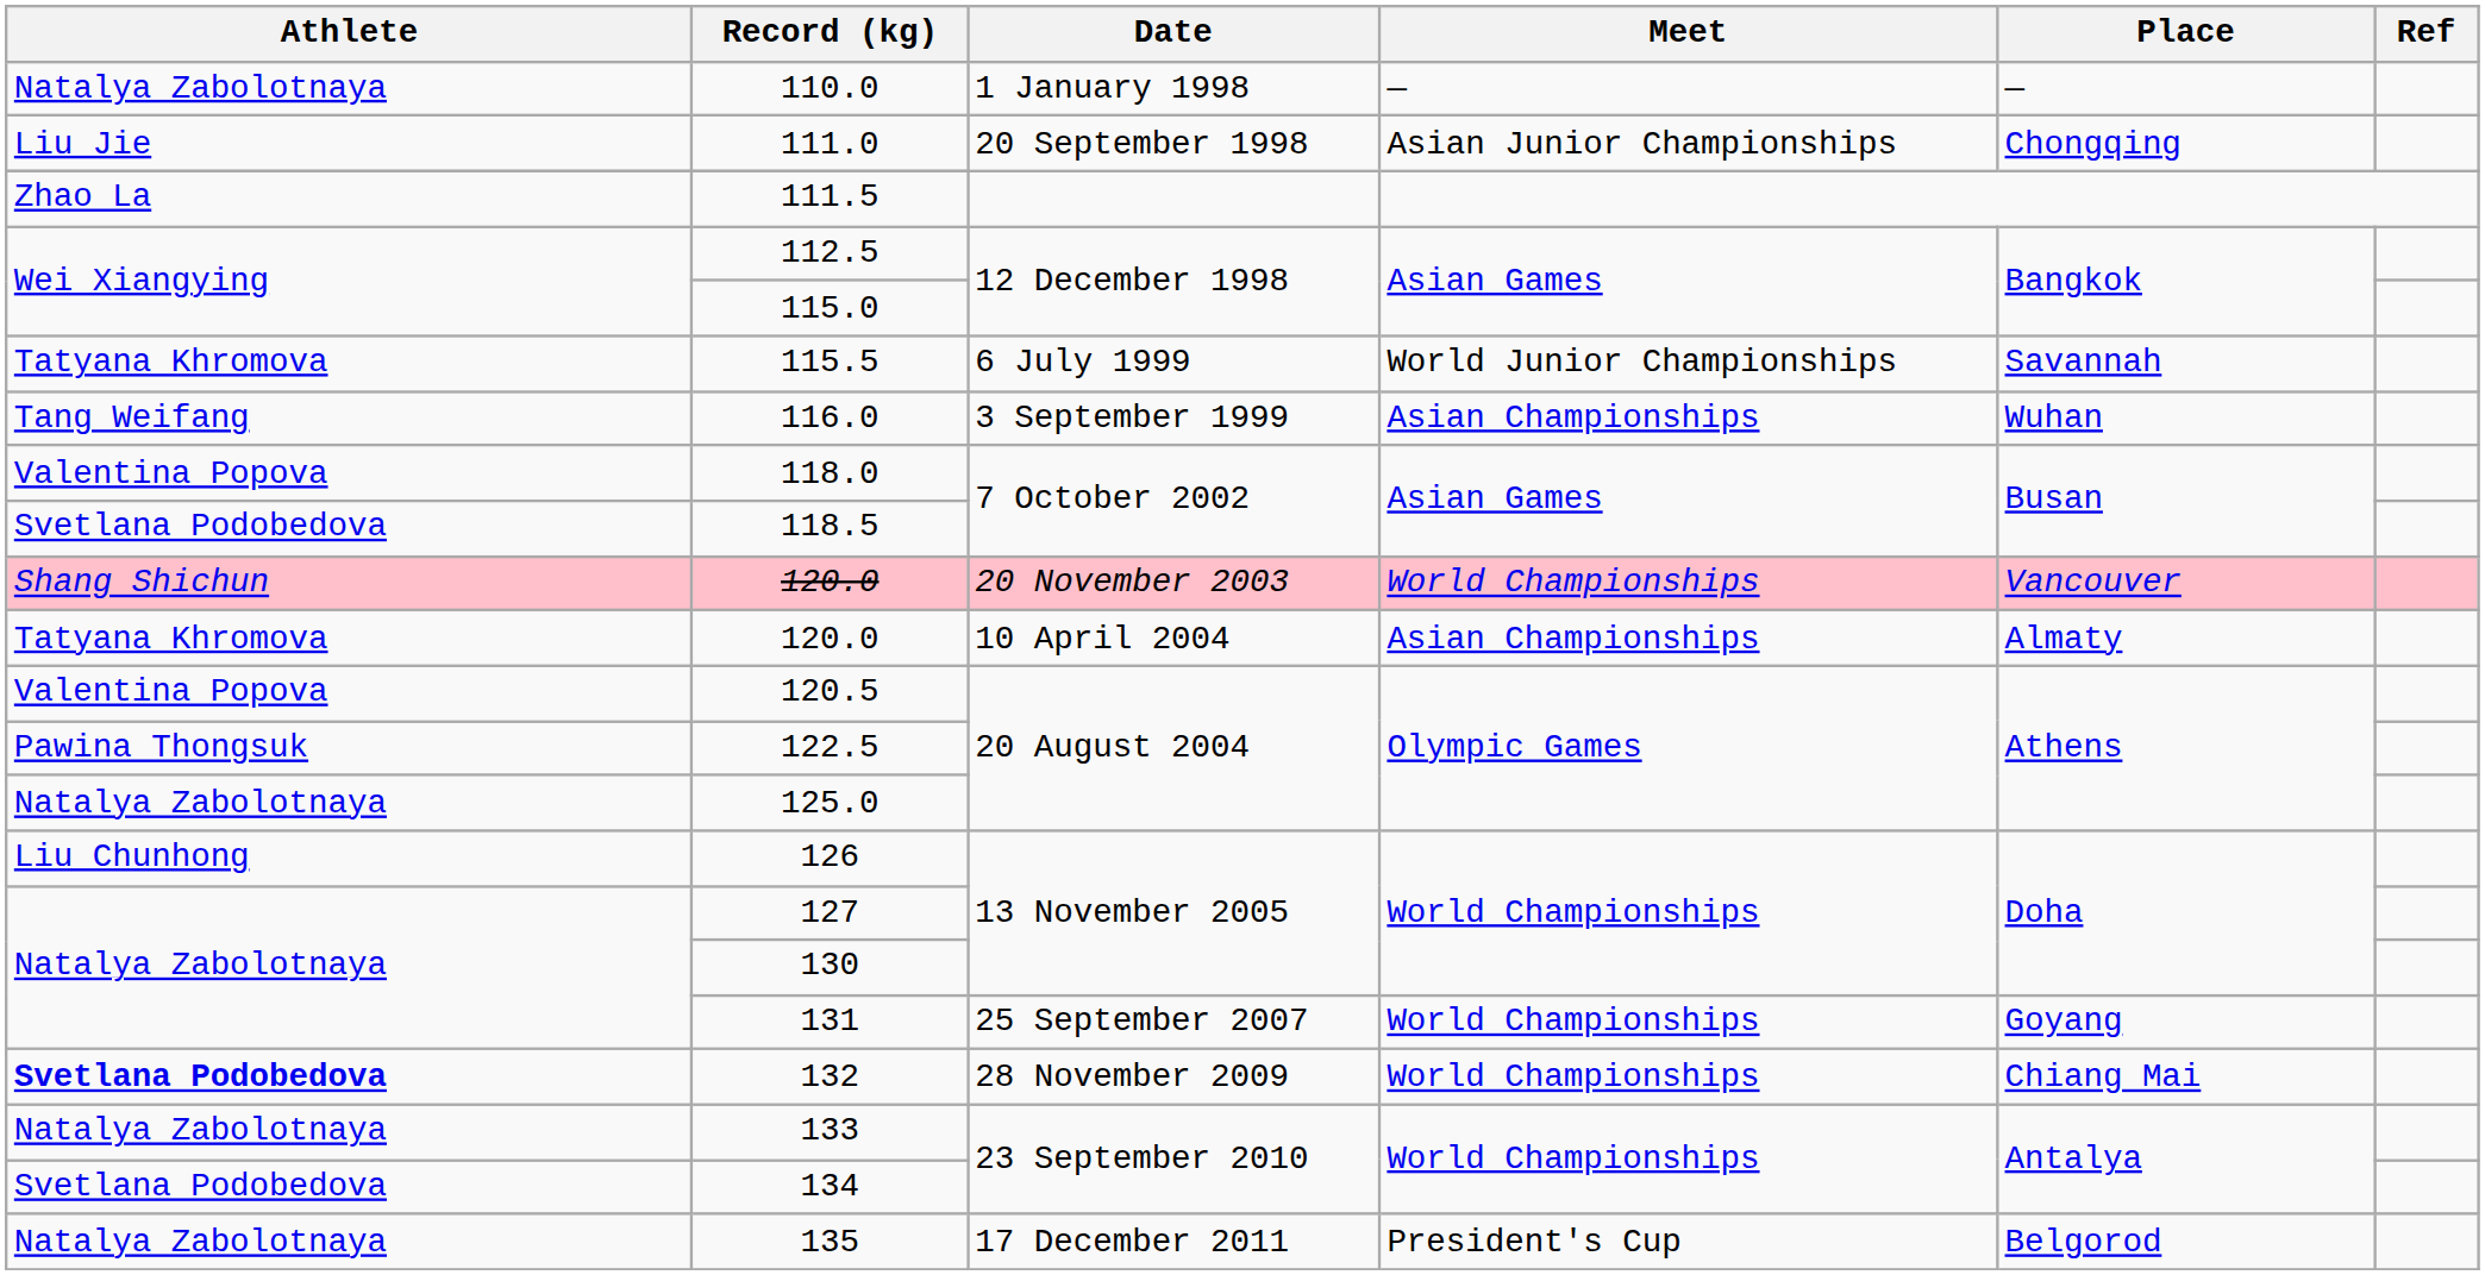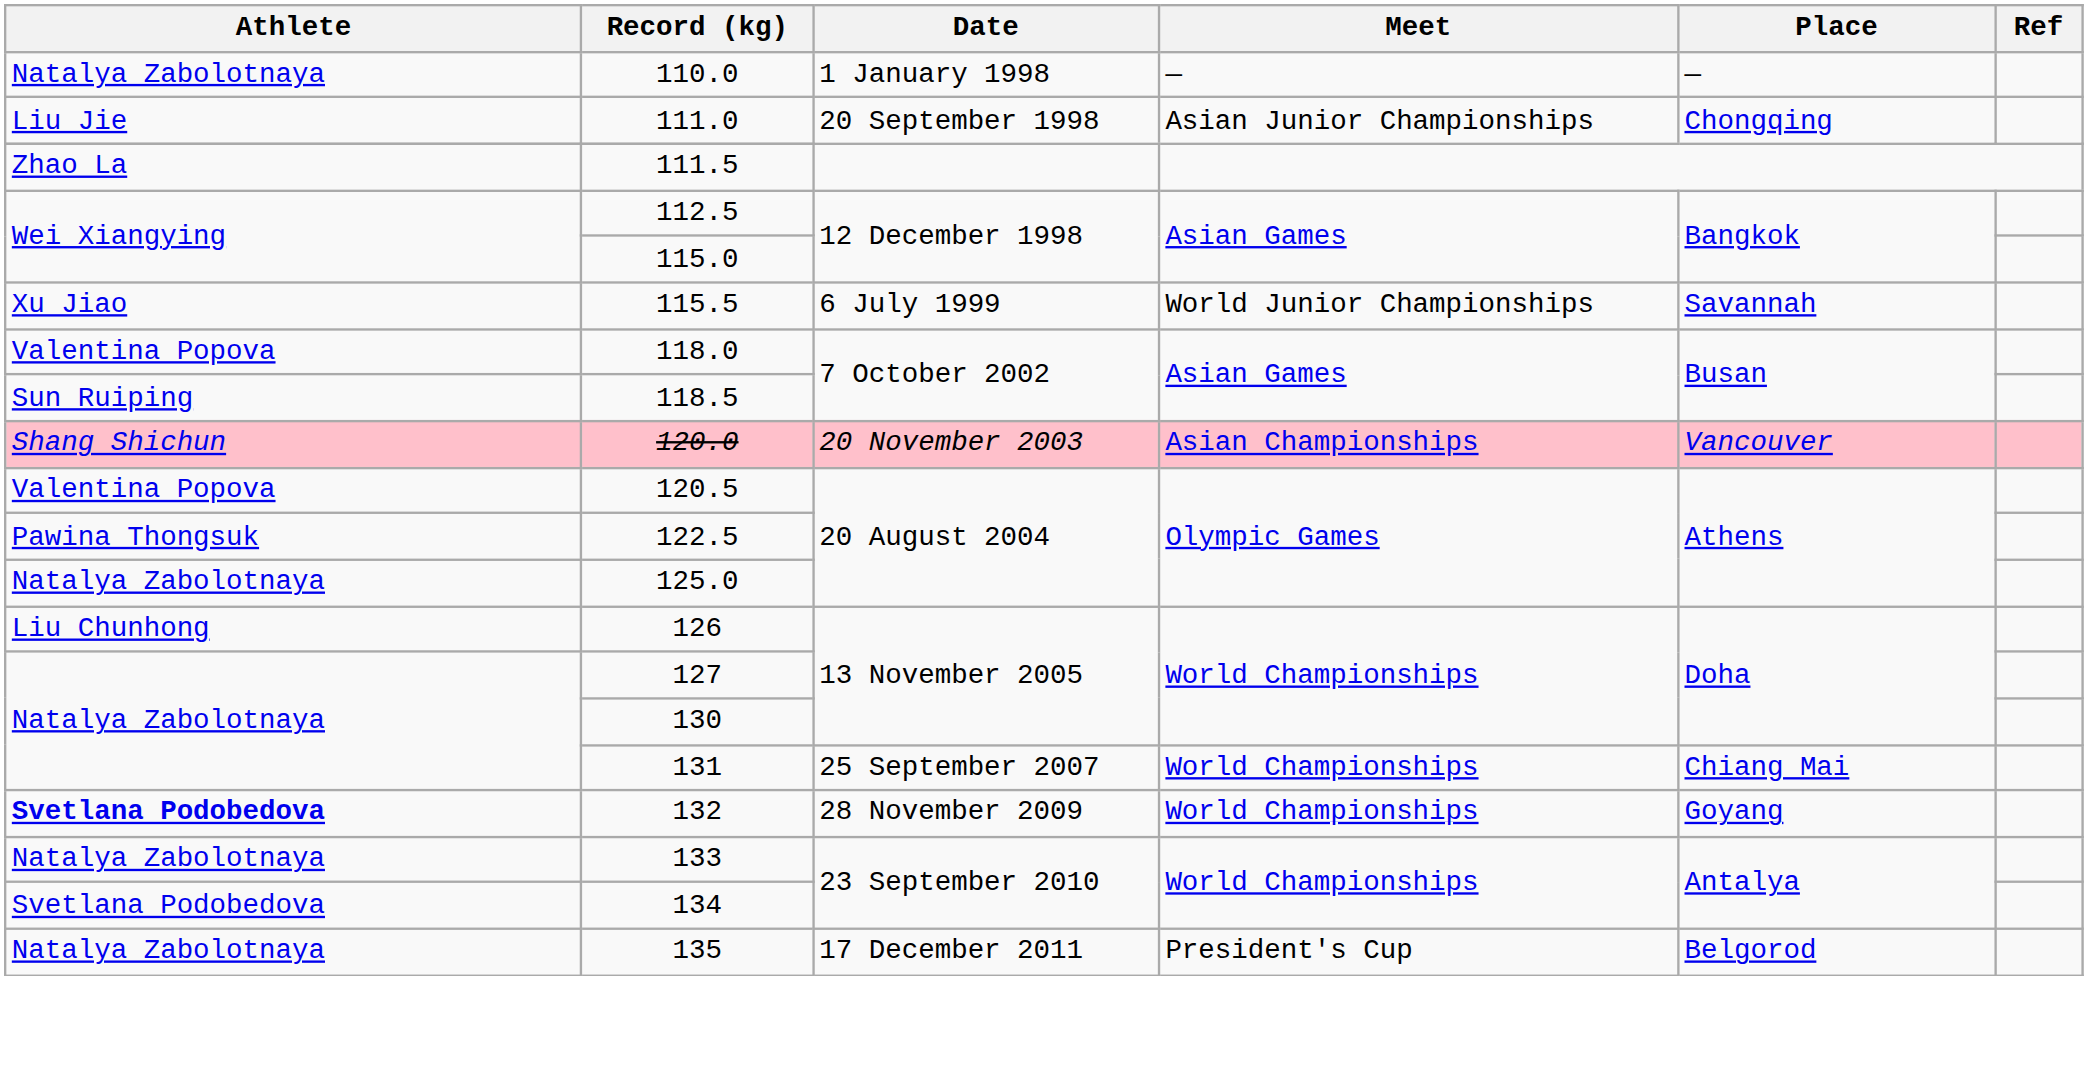115.5 | Athlete: Tatyana Khromova -> Xu Jiao
- row: Tang Weifang | 116.0 | 3 September 1999 | Asian Championships | Wuhan
118.5 | Athlete: Svetlana Podobedova -> Sun Ruiping
120.0 / 20 November 2003 | Meet: World Championships -> Asian Championships
- row: Tatyana Khromova | 120.0 | 10 April 2004 | Asian Championships | Almaty
131 | Place: Goyang -> Chiang Mai
132 | Place: Chiang Mai -> Goyang
